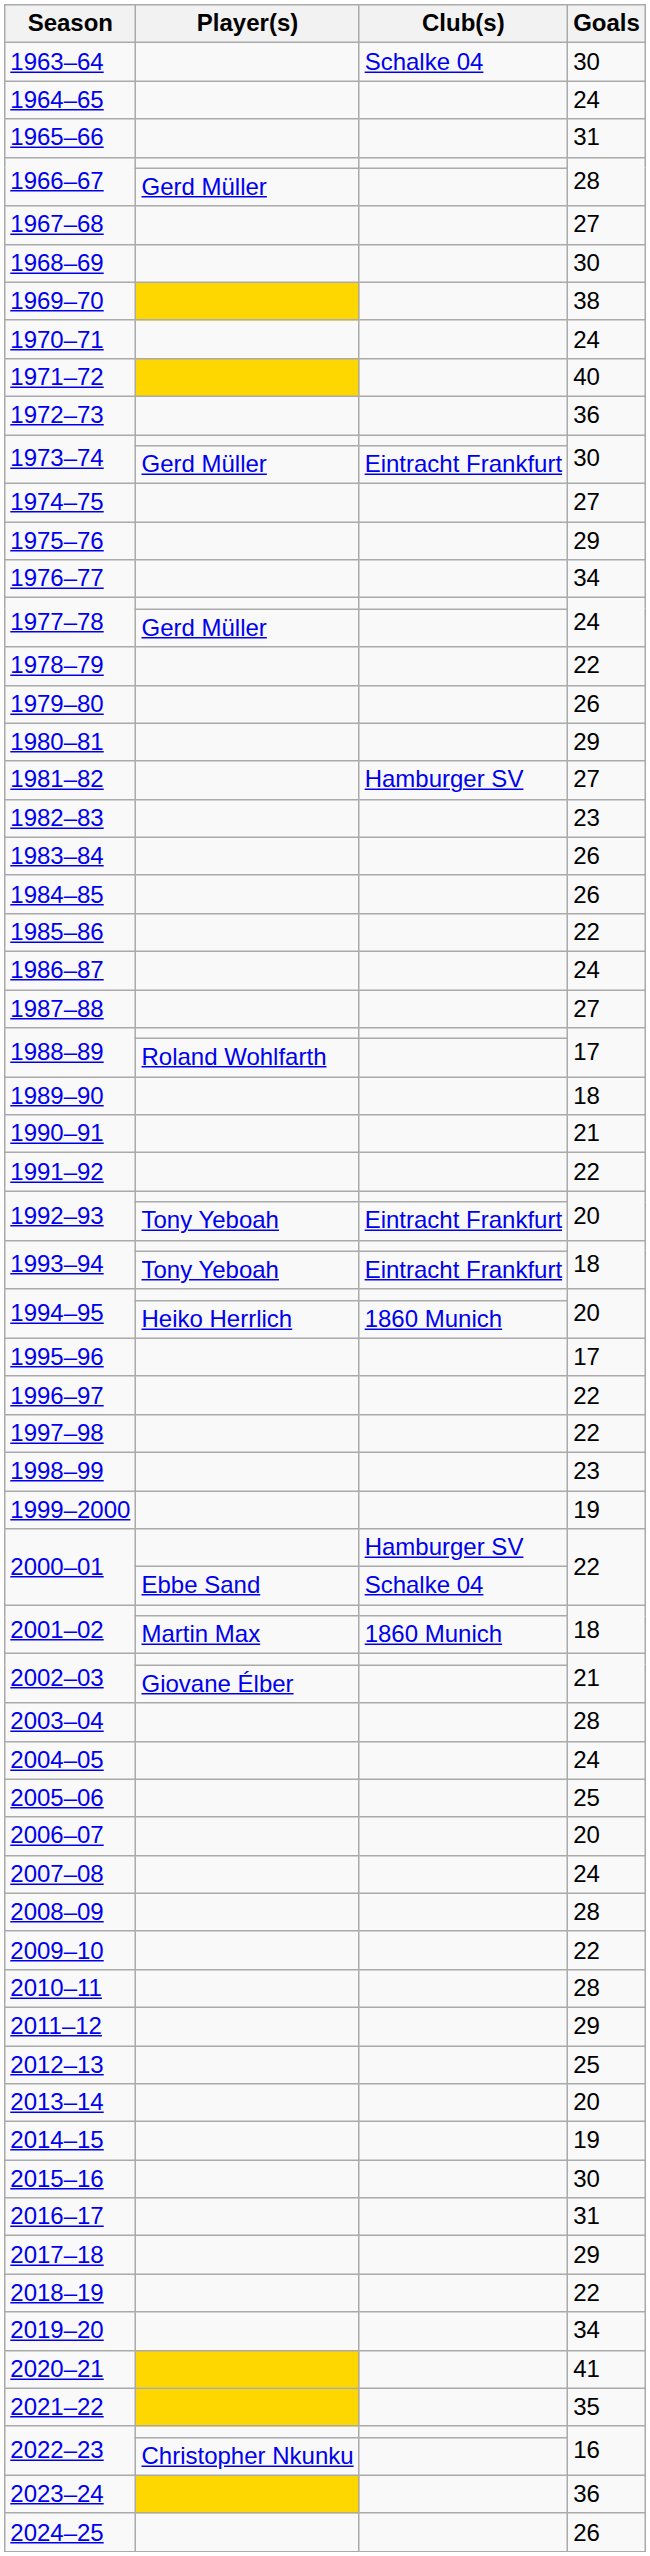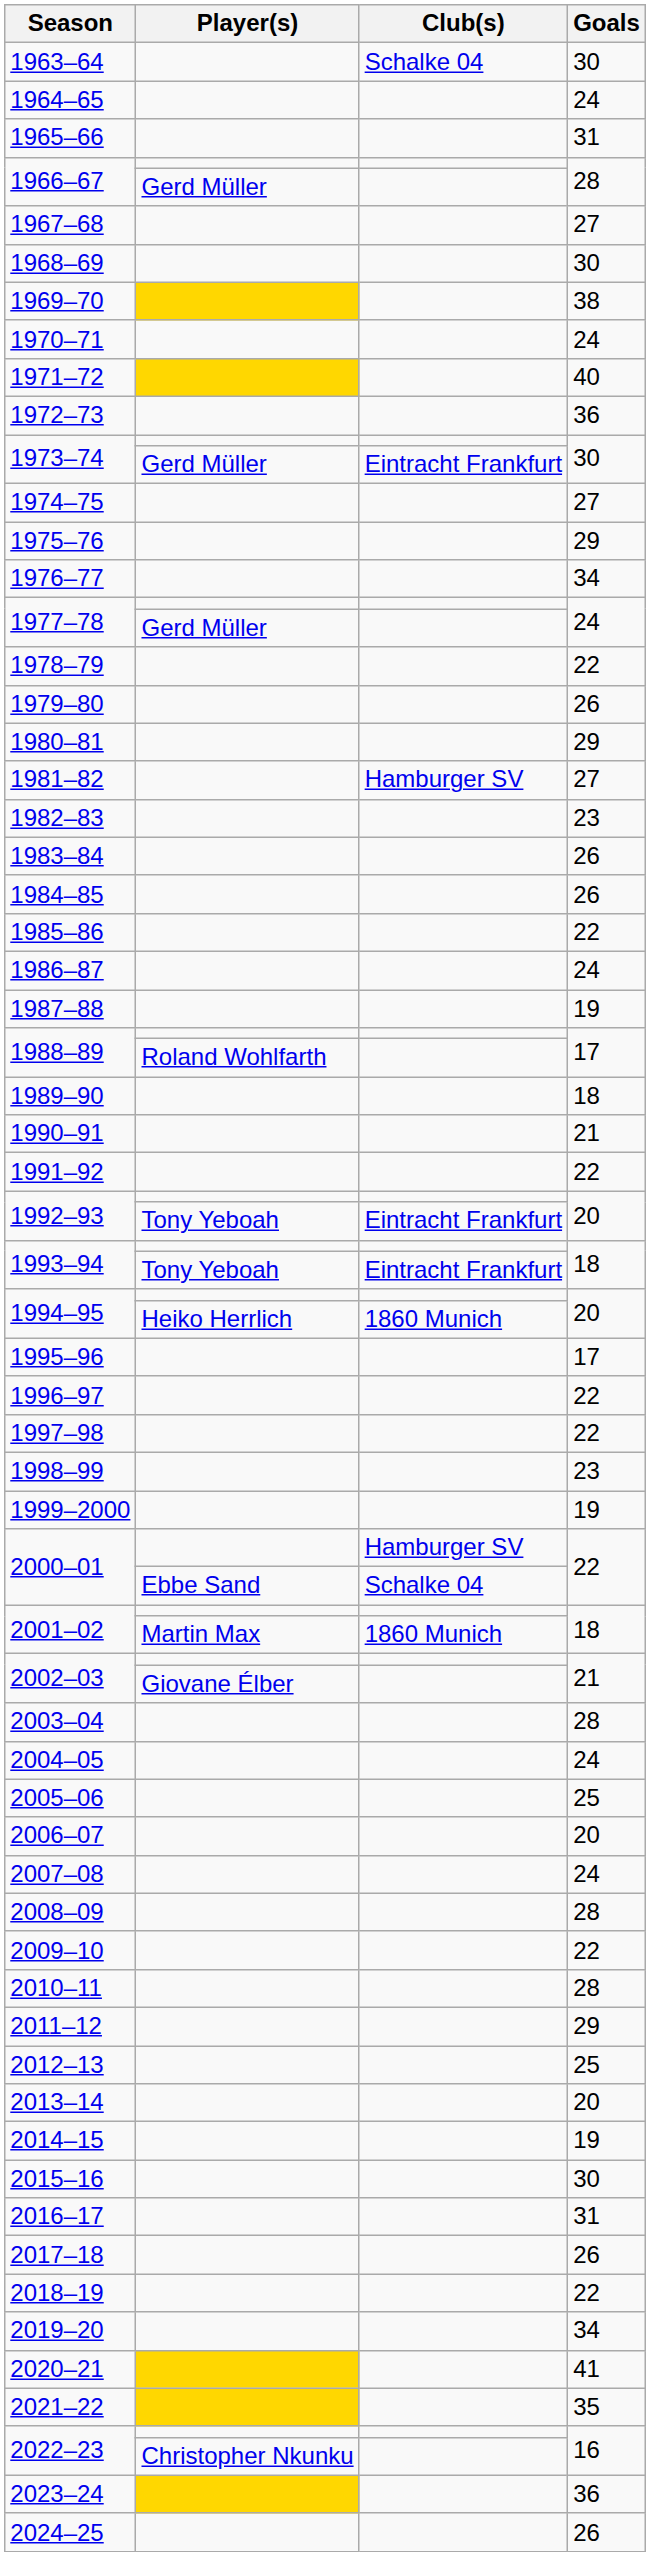1987–88 | Goals: 27 -> 19
2017–18 | Goals: 29 -> 26
